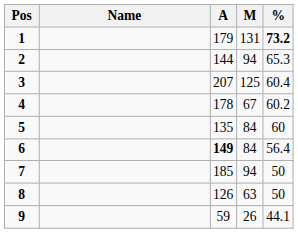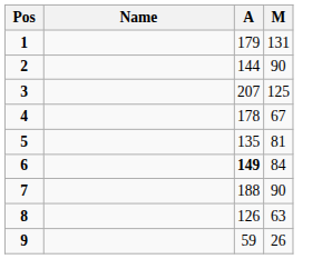- column: % | 73.2 | 65.3 | 60.4 | 60.2 | 60 | 56.4 | 50 | 50 | 44.1
2 | M: 94 -> 90
5 | M: 84 -> 81
7 | A: 185 -> 188
7 | M: 94 -> 90
